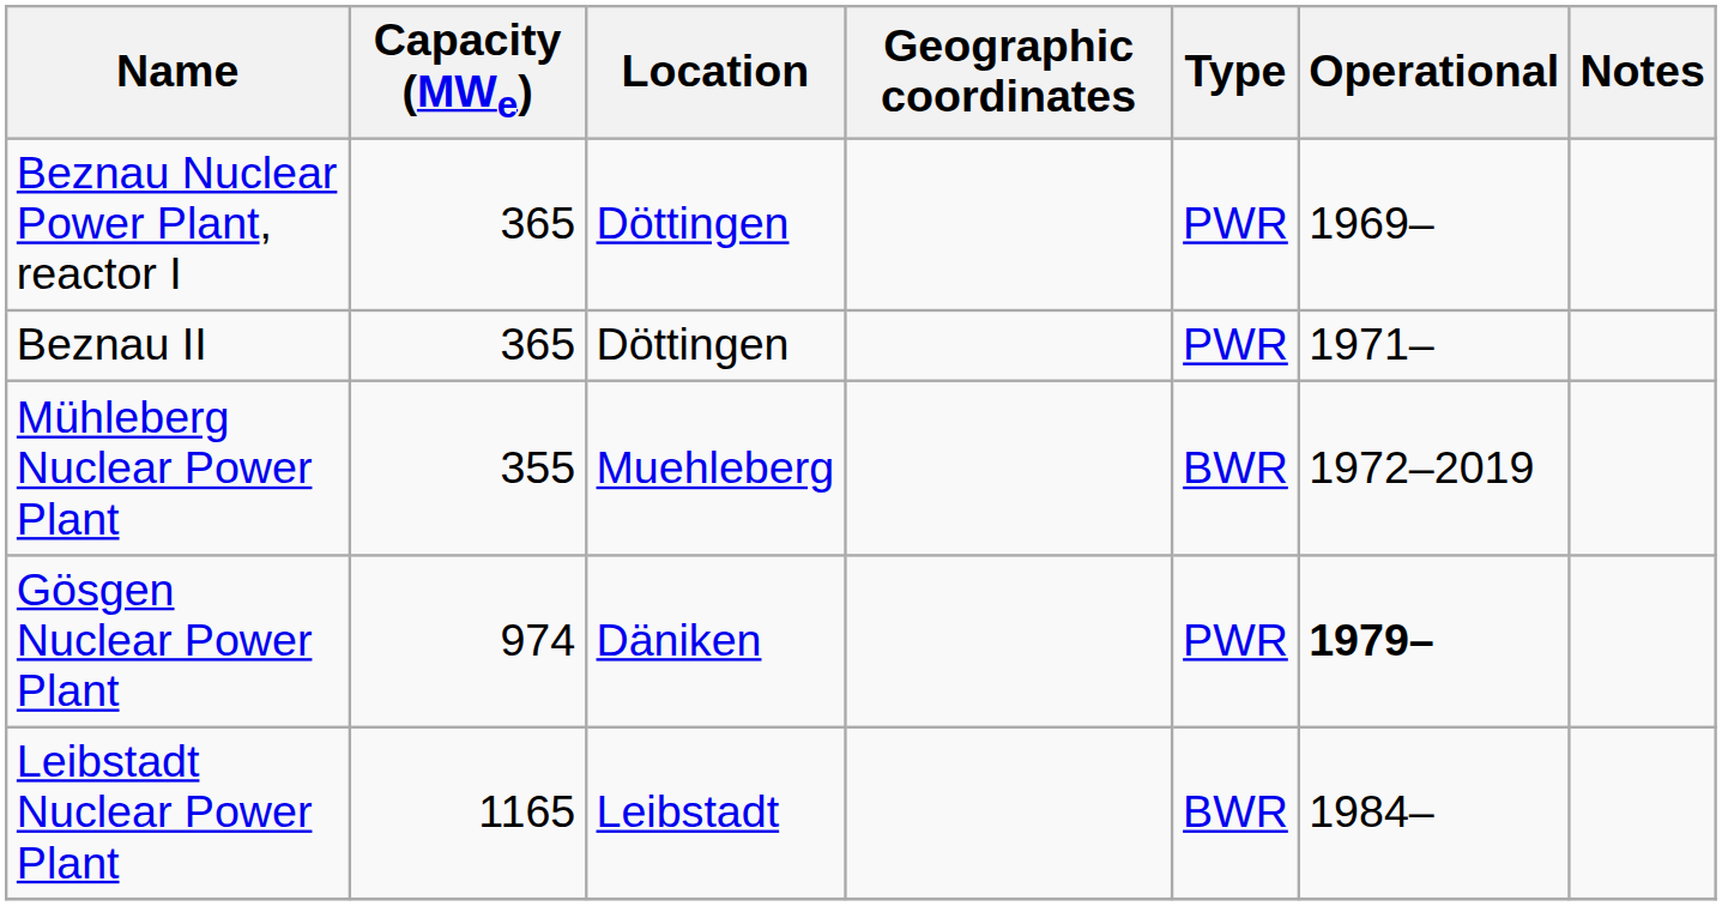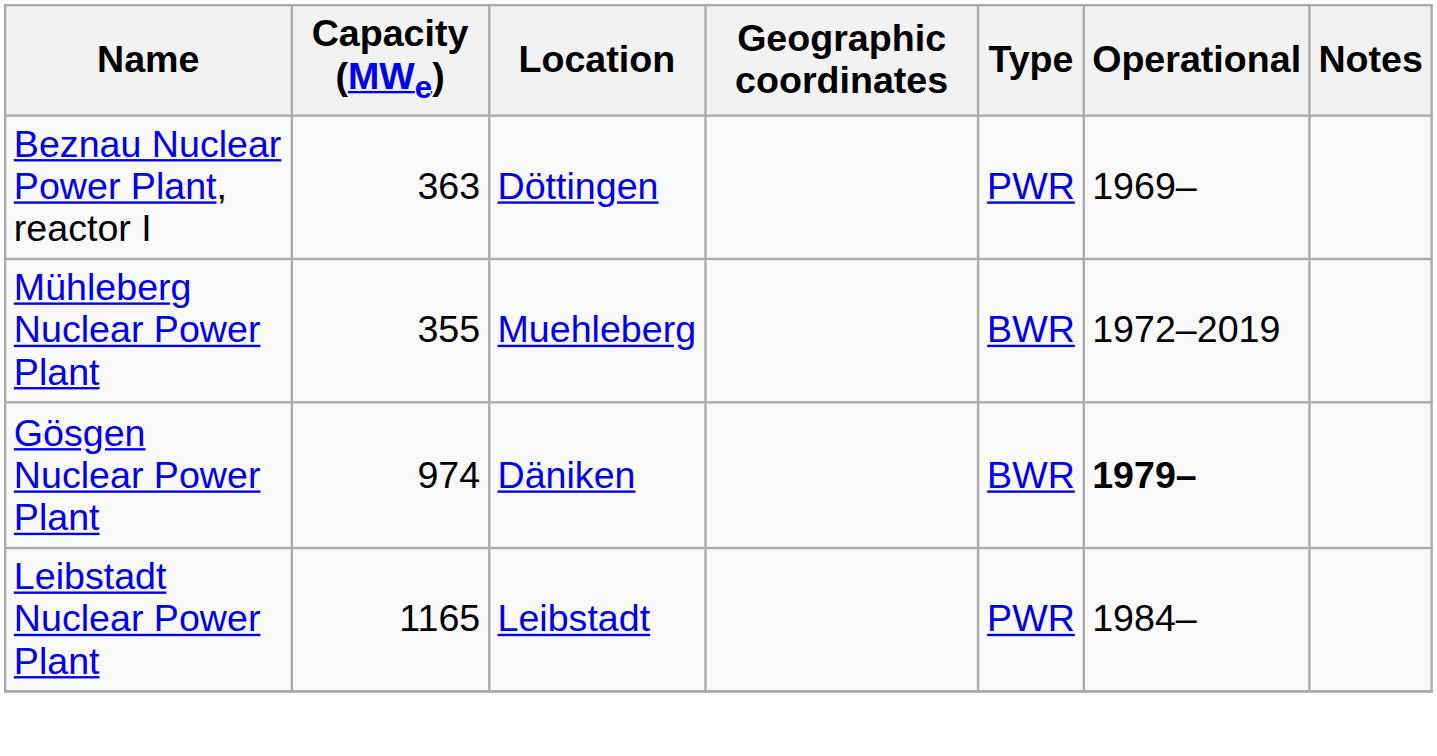Beznau Nuclear Power Plant, reactor I | Capacity (MWe): 365 -> 363
- row: Beznau II | 365 | Döttingen | PWR | 1971–
Gösgen Nuclear Power Plant | Type: PWR -> BWR
Leibstadt Nuclear Power Plant | Type: BWR -> PWR
